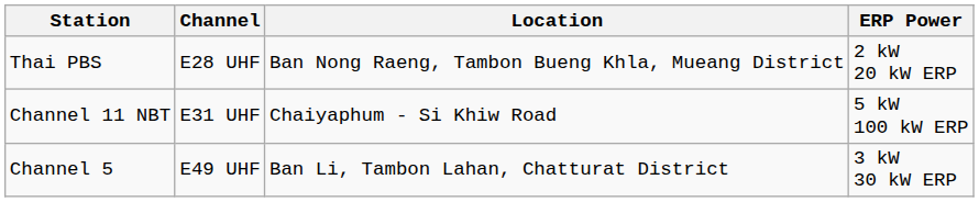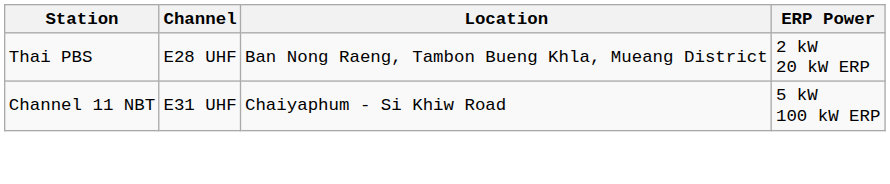- row: Channel 5 | E49 UHF | Ban Li, Tambon Lahan, Chatturat District | 3 kW 30 kW ERP
